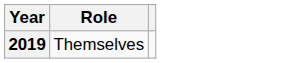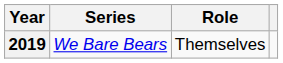+ column: Series | We Bare Bears
